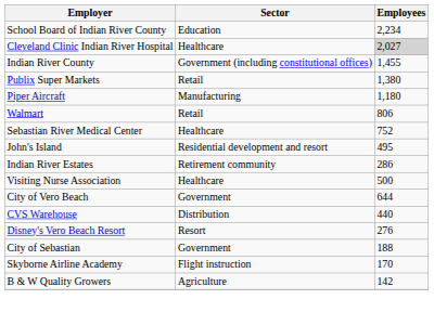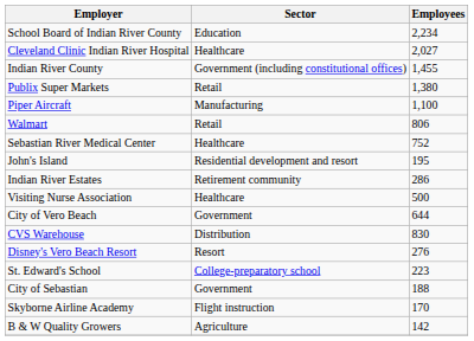Cleveland Clinic Indian River Hospital | Employees: lightgrey background -> no background
Piper Aircraft | Employees: 1,180 -> 1,100
John's Island | Employees: 495 -> 195
CVS Warehouse | Employees: 440 -> 830
+ row: St. Edward's School | College-preparatory school | 223
